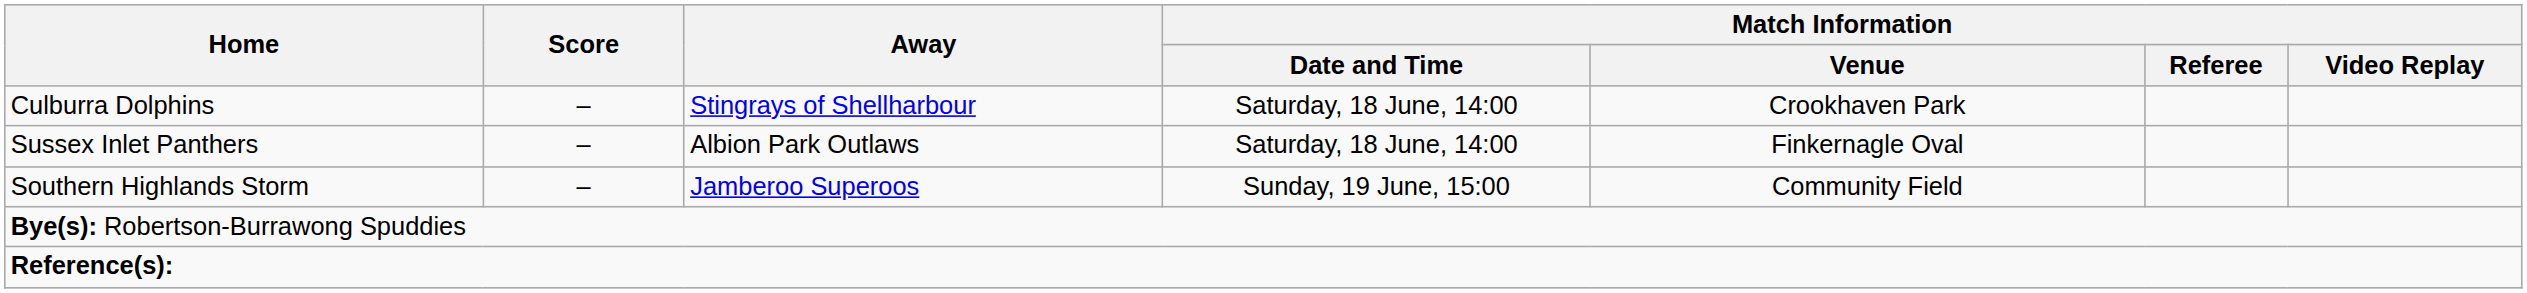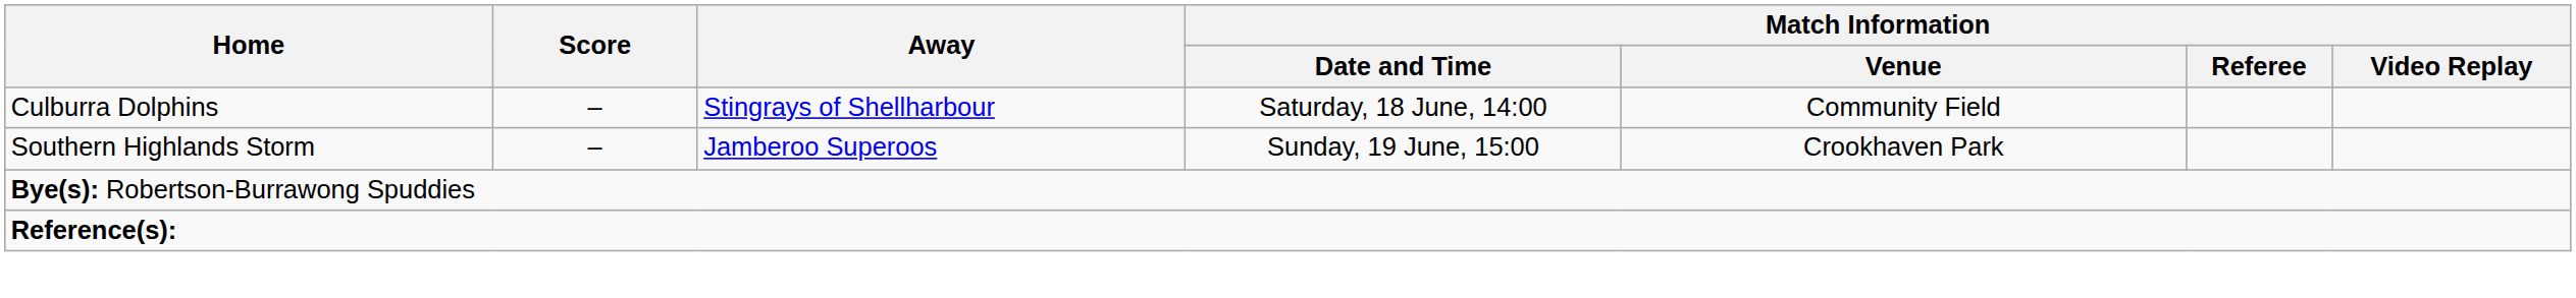Culburra Dolphins | Match Information / Venue: Crookhaven Park -> Community Field
- row: Sussex Inlet Panthers | – | Albion Park Outlaws | Saturday, 18 June, 14:00 | Finkernagle Oval
Southern Highlands Storm | Match Information / Venue: Community Field -> Crookhaven Park
